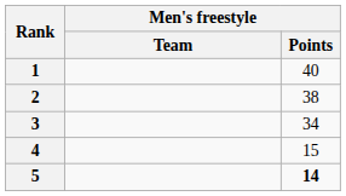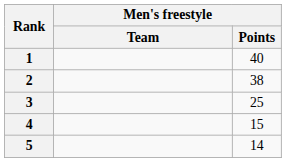3 | Men's freestyle / Points: 34 -> 25
5 | Men's freestyle / Points: bold -> normal
